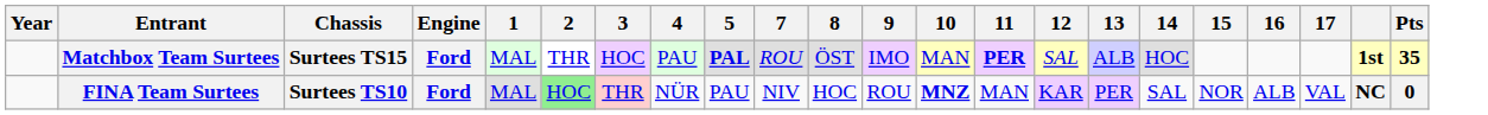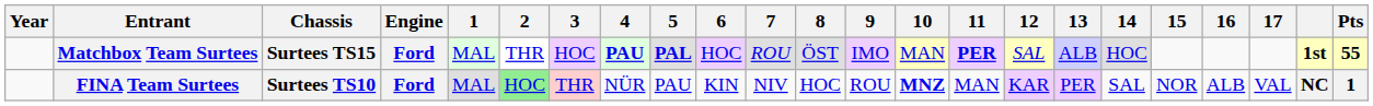+ column: 6 | HOC | KIN
Matchbox Team Surtees | 4: normal -> bold
Matchbox Team Surtees | Pts: 35 -> 55
FINA Team Surtees | Pts: 0 -> 1
